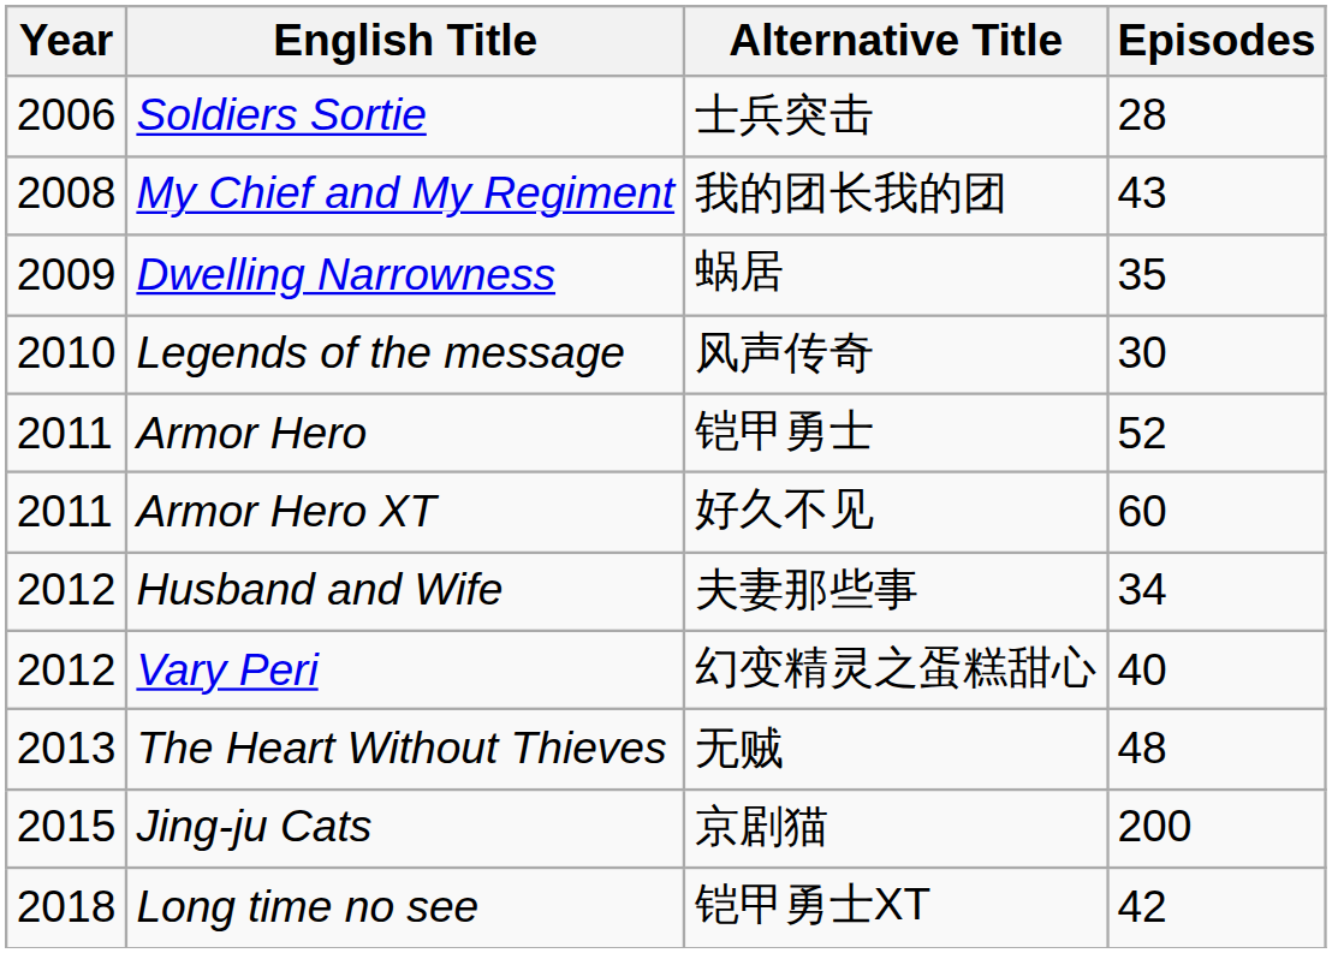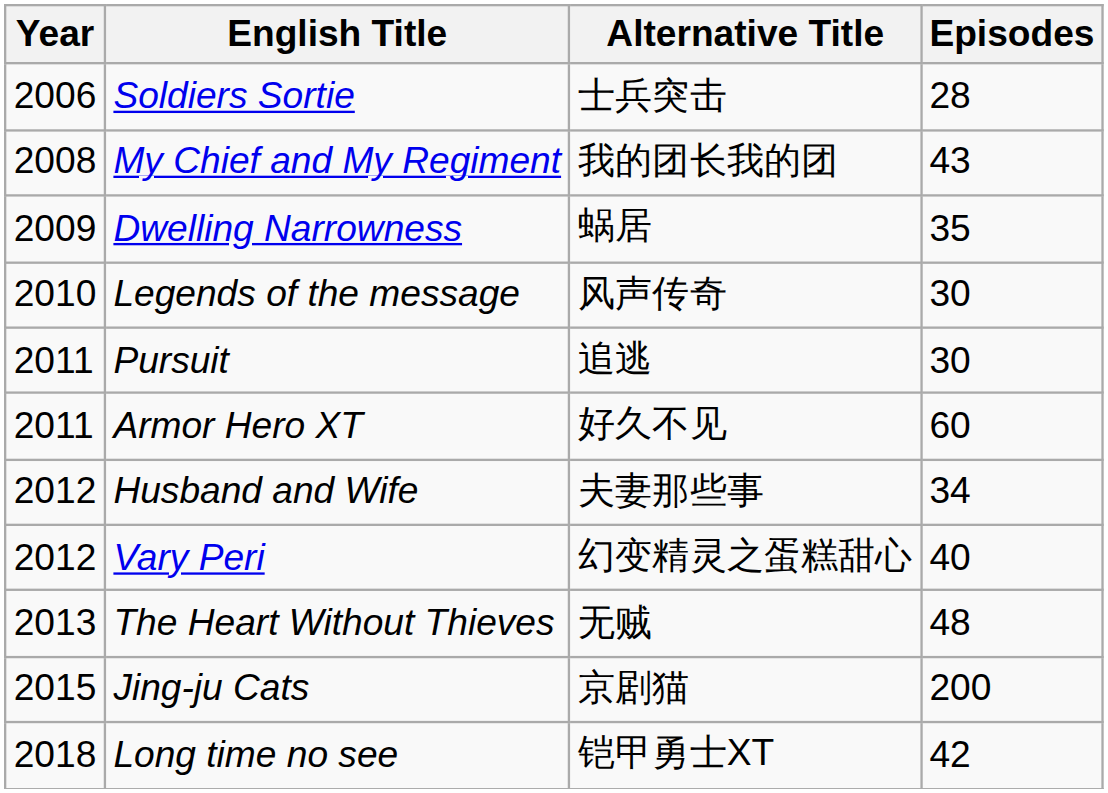+ row: 2011 | Pursuit | 追逃 | 30
- row: 2011 | Armor Hero | 铠甲勇士 | 52
